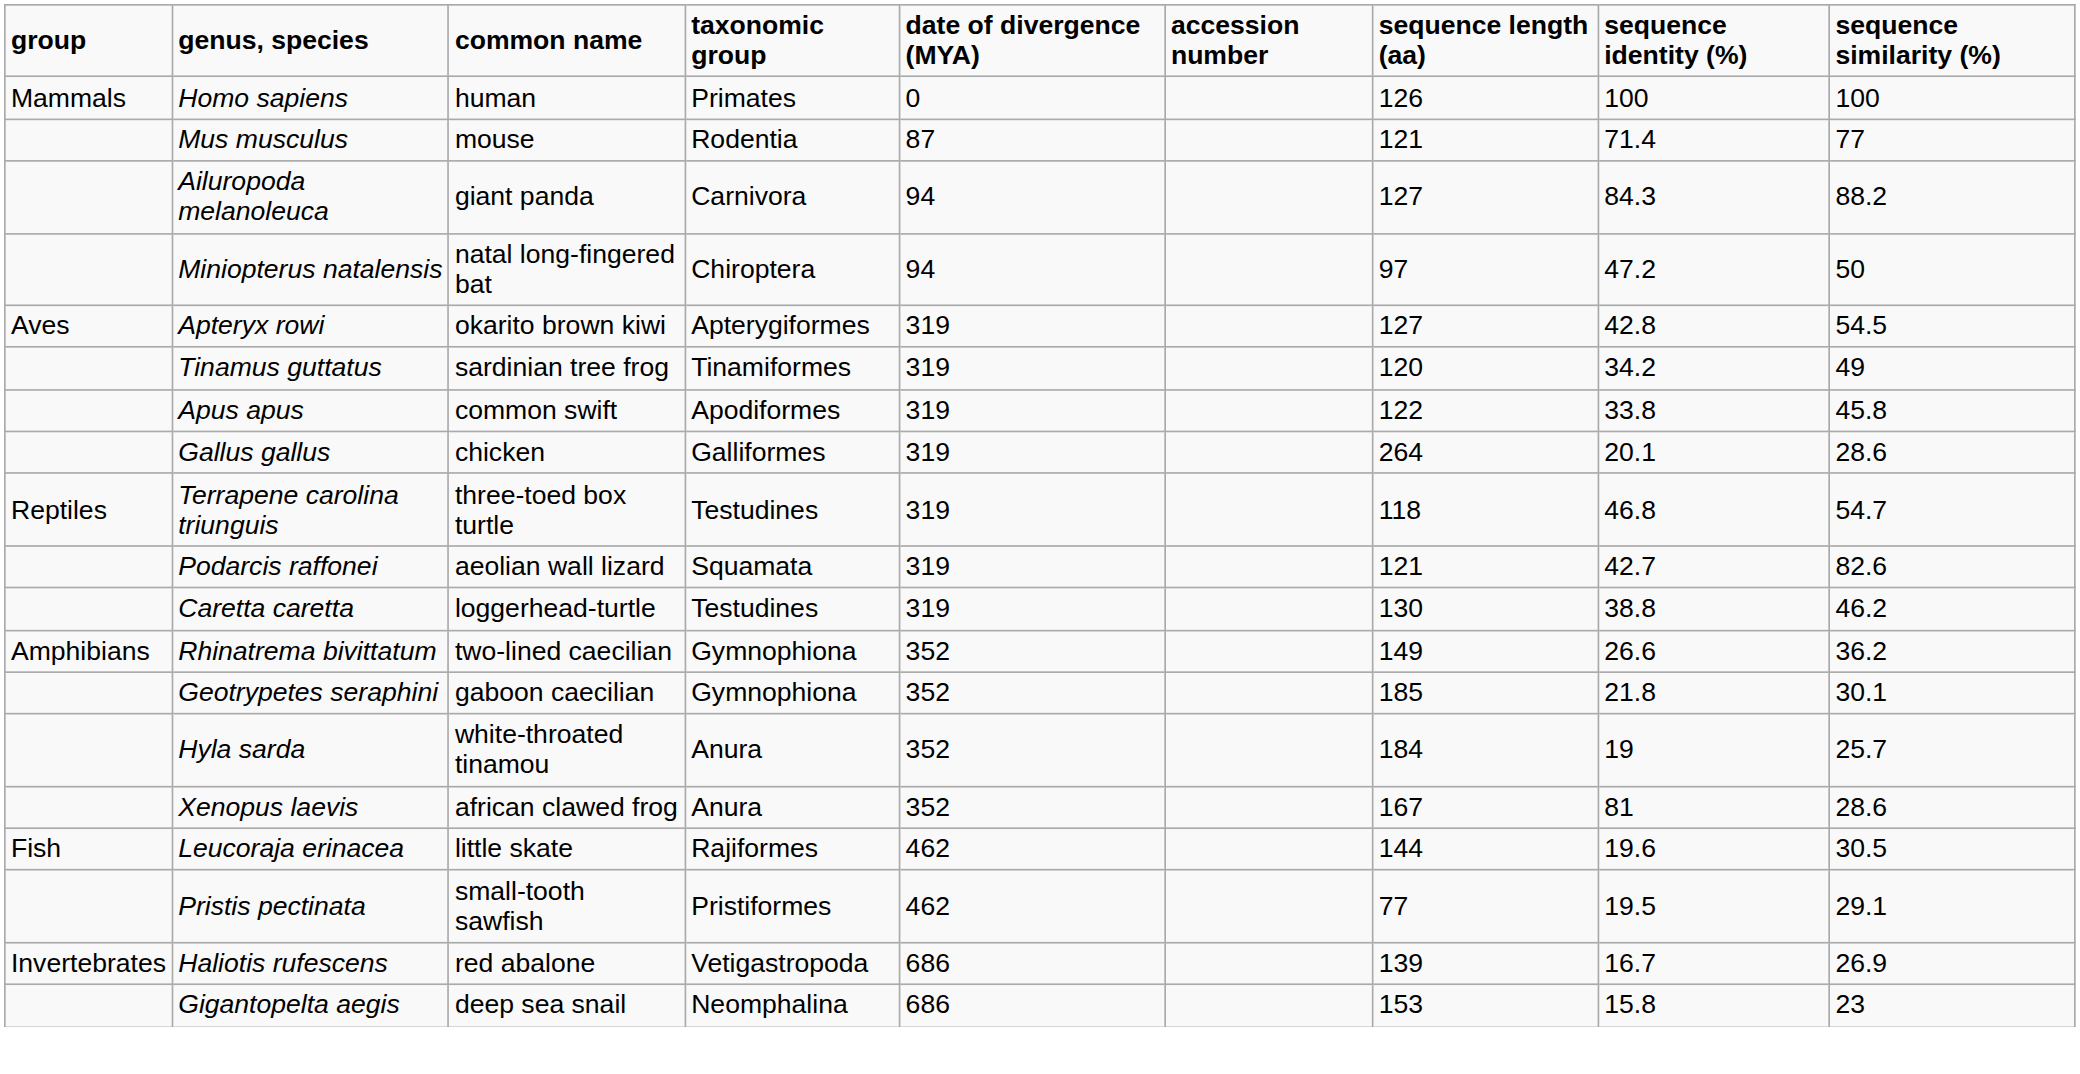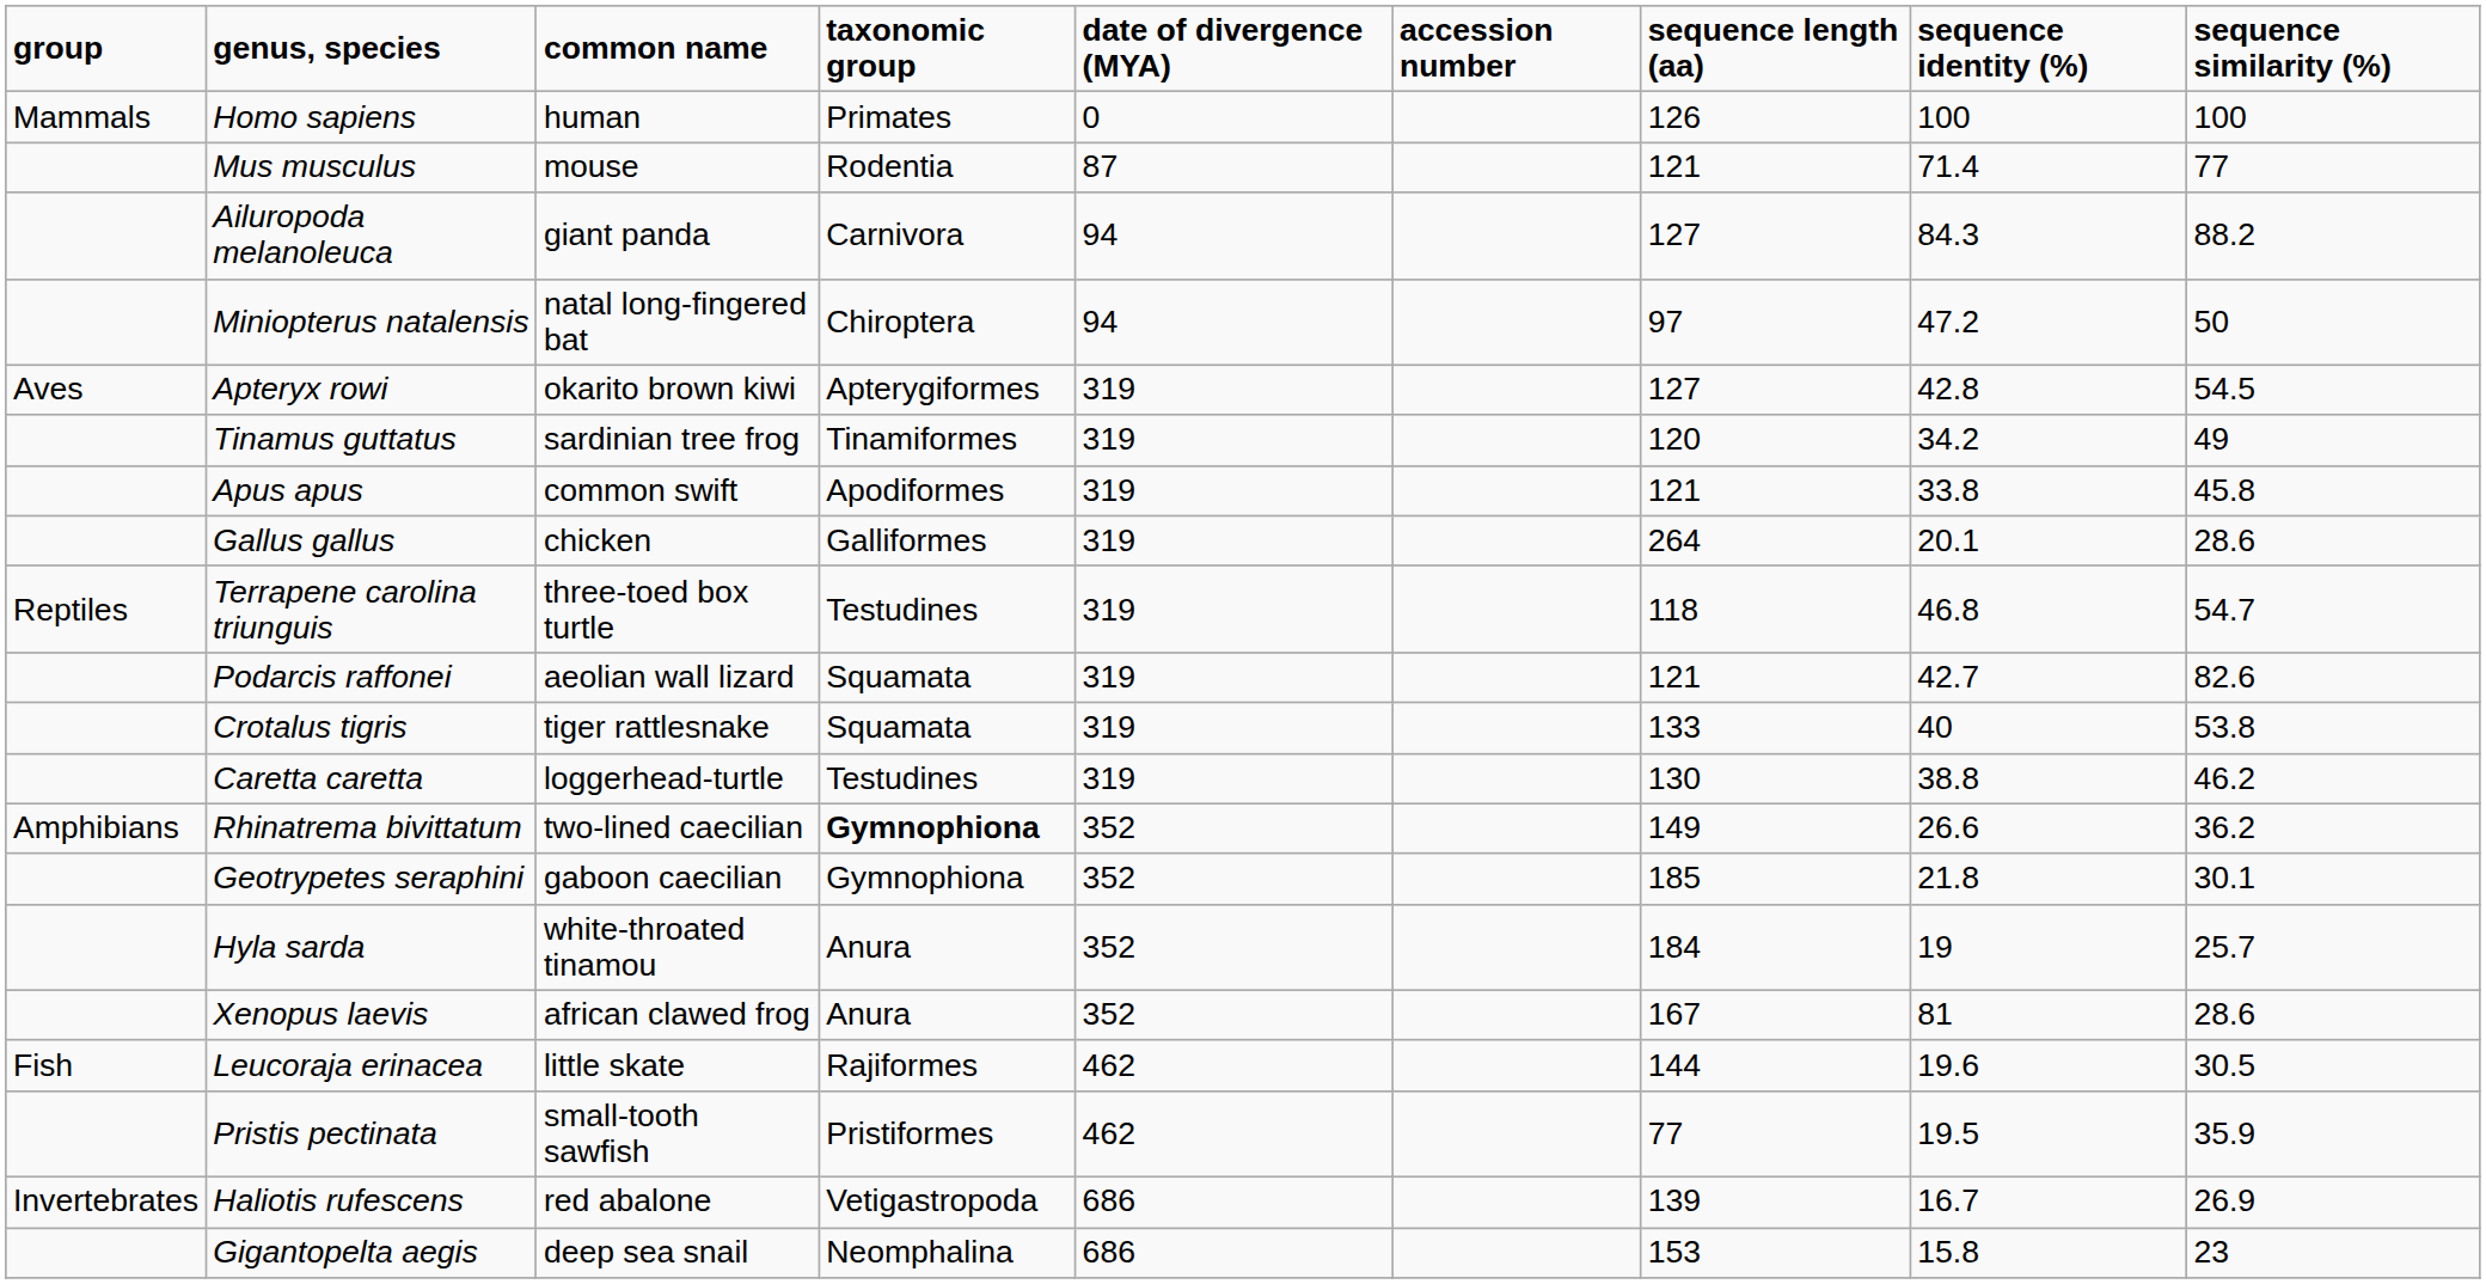Apus apus | sequence length (aa): 122 -> 121
+ row: Crotalus tigris | tiger rattlesnake | Squamata | 319 | 133 | 40 | 53.8
Rhinatrema bivittatum | taxonomic group: normal -> bold
Pristis pectinata | sequence similarity (%): 29.1 -> 35.9
